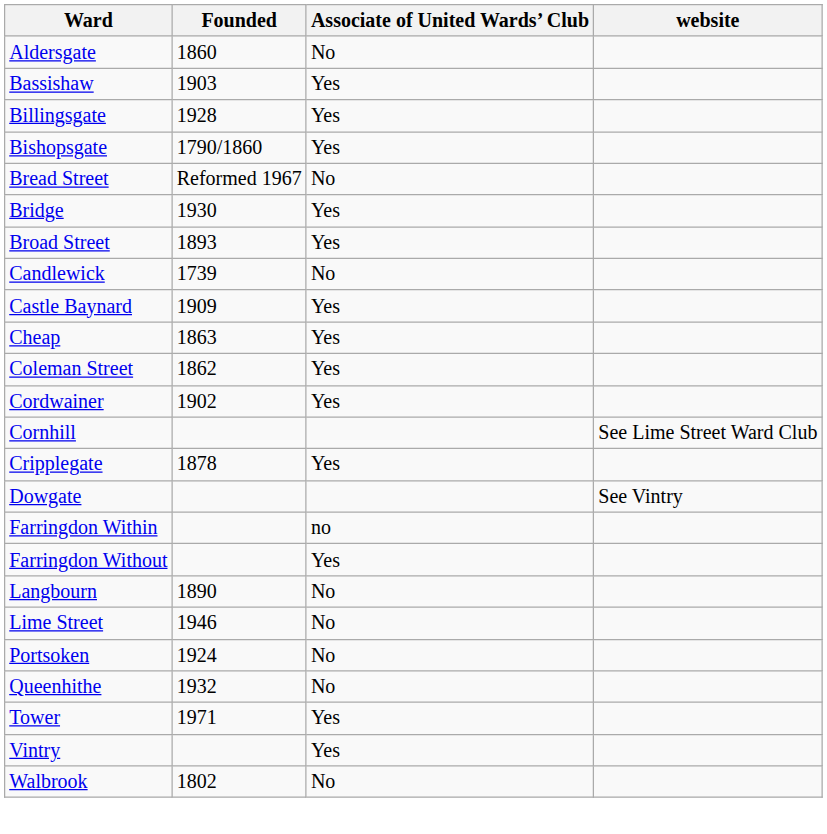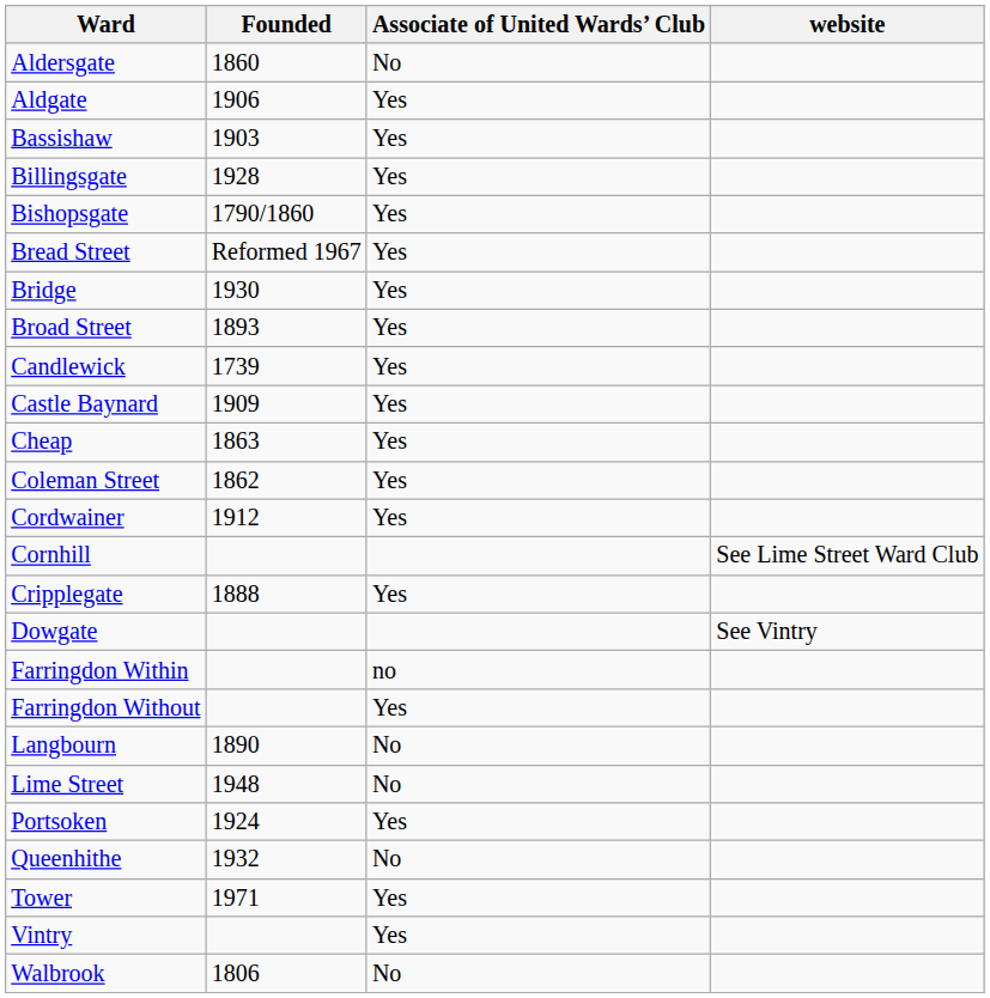+ row: Aldgate | 1906 | Yes
Bread Street | Associate of United Wards’ Club: No -> Yes
Candlewick | Associate of United Wards’ Club: No -> Yes
Cordwainer | Founded: 1902 -> 1912
Cripplegate | Founded: 1878 -> 1888
Lime Street | Founded: 1946 -> 1948
Portsoken | Associate of United Wards’ Club: No -> Yes
Walbrook | Founded: 1802 -> 1806
